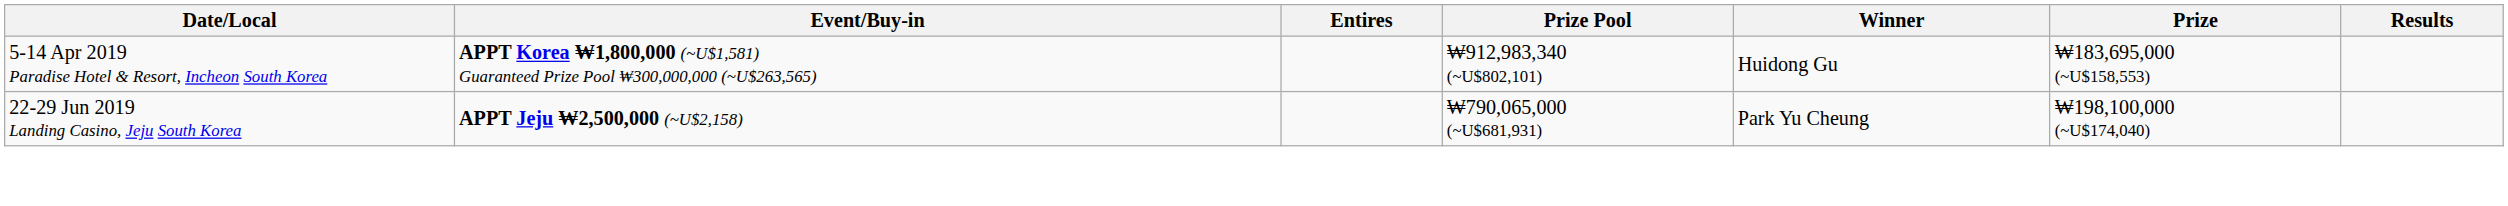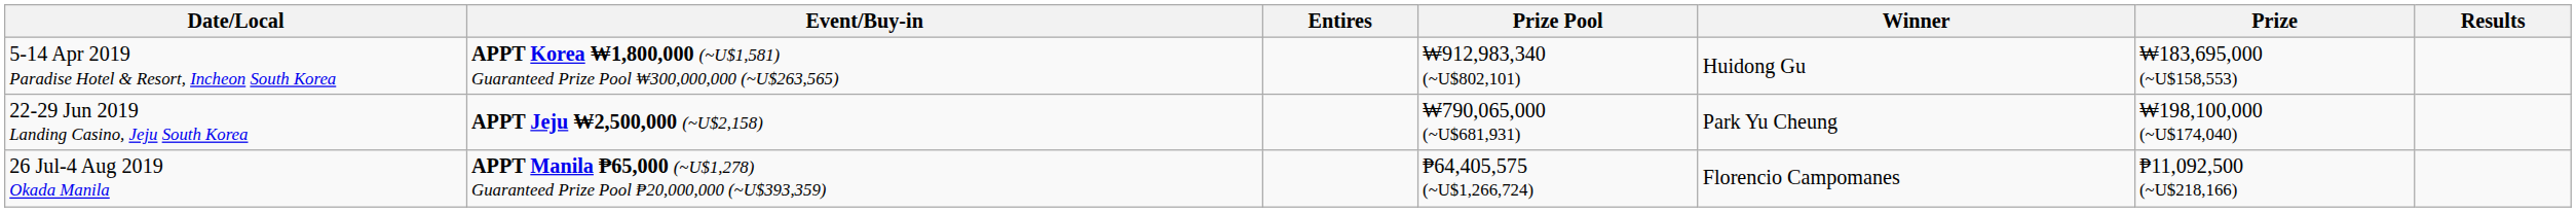+ row: 26 Jul-4 Aug 2019 Okada Manila | APPT Manila ₱65,000 (~U$1,278) Guaranteed Prize Pool ₱20,000,000 (~U$393,359) | ₱64,405,575 (~U$1,266,724) | Florencio Campomanes | ₱11,092,500 (~U$218,166)
